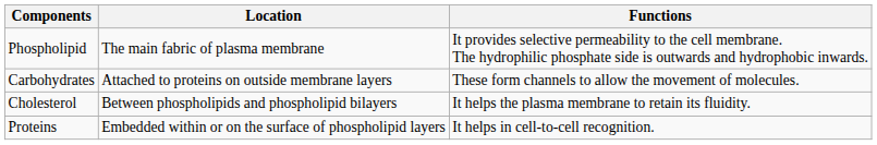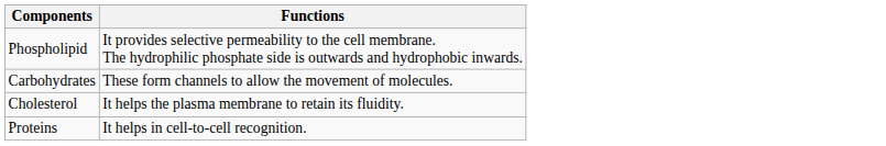- column: Location | The main fabric of plasma membrane | Attached to proteins on outside membrane layers | Between phospholipids and phospholipid bilayers | Embedded within or on the surface of phospholipid layers
